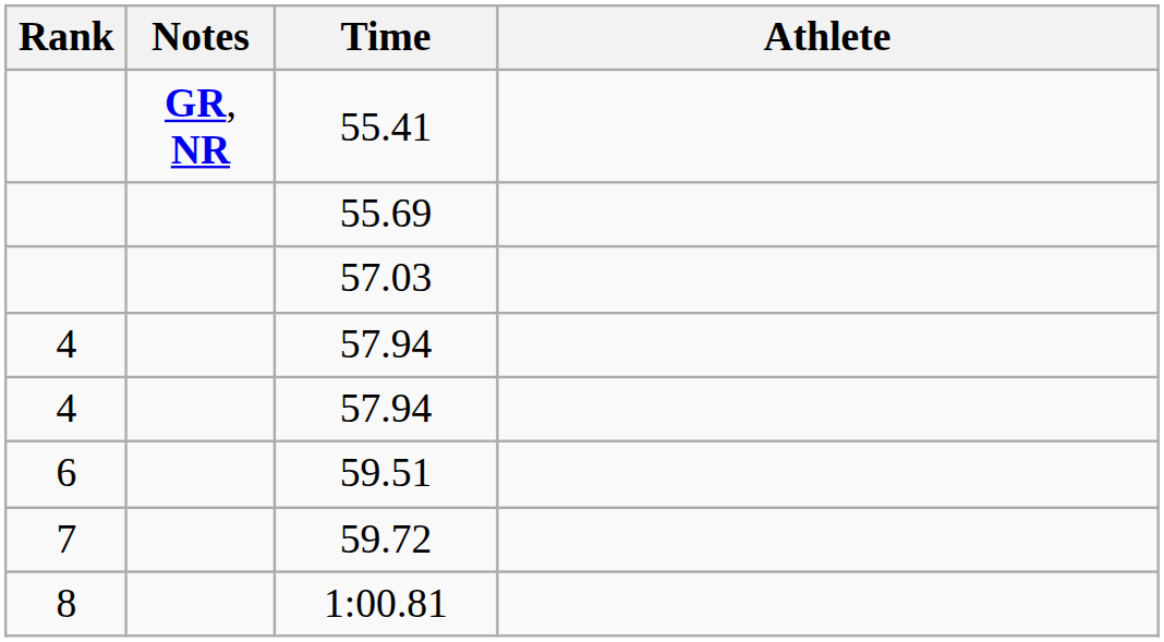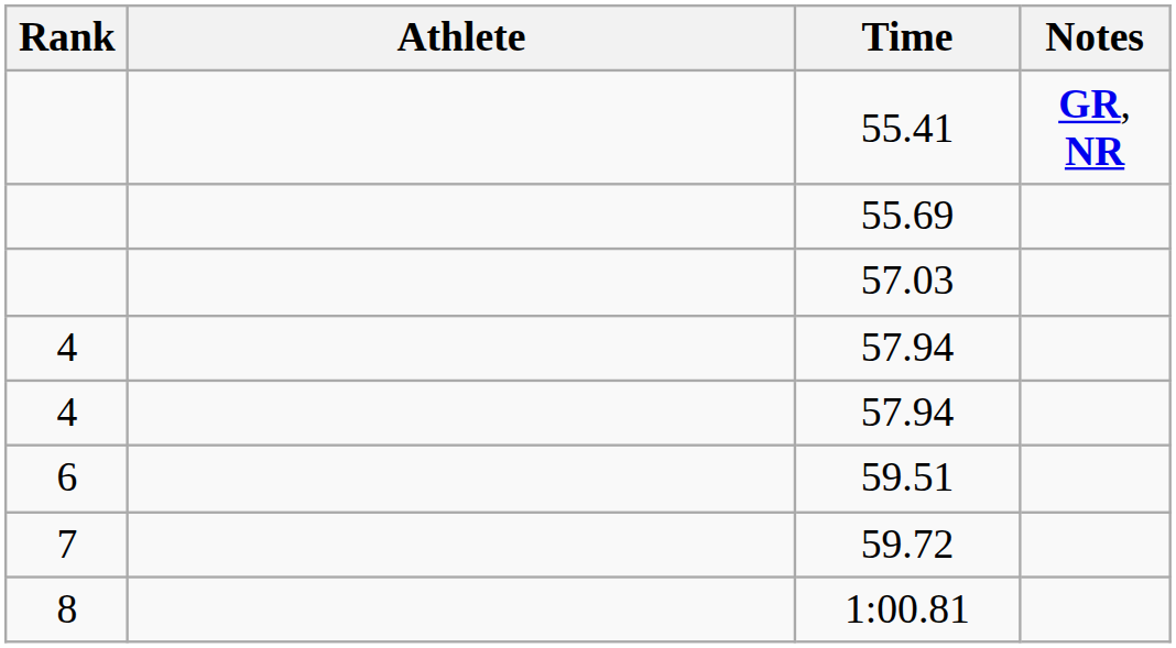columns swapped: Athlete <-> Notes
